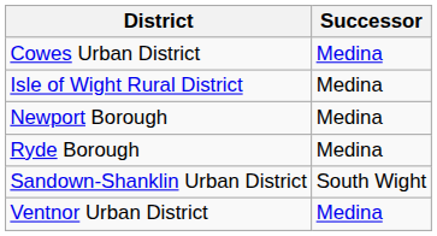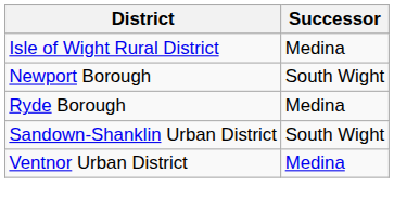- row: Cowes Urban District | Medina
Newport Borough | Successor: Medina -> South Wight
